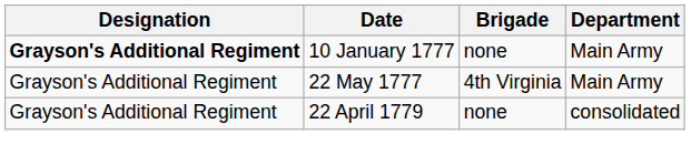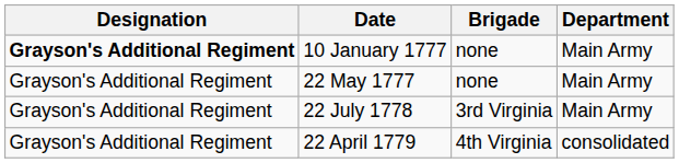22 May 1777 | Brigade: 4th Virginia -> none
+ row: Grayson's Additional Regiment | 22 July 1778 | 3rd Virginia | Main Army
22 April 1779 | Brigade: none -> 4th Virginia
